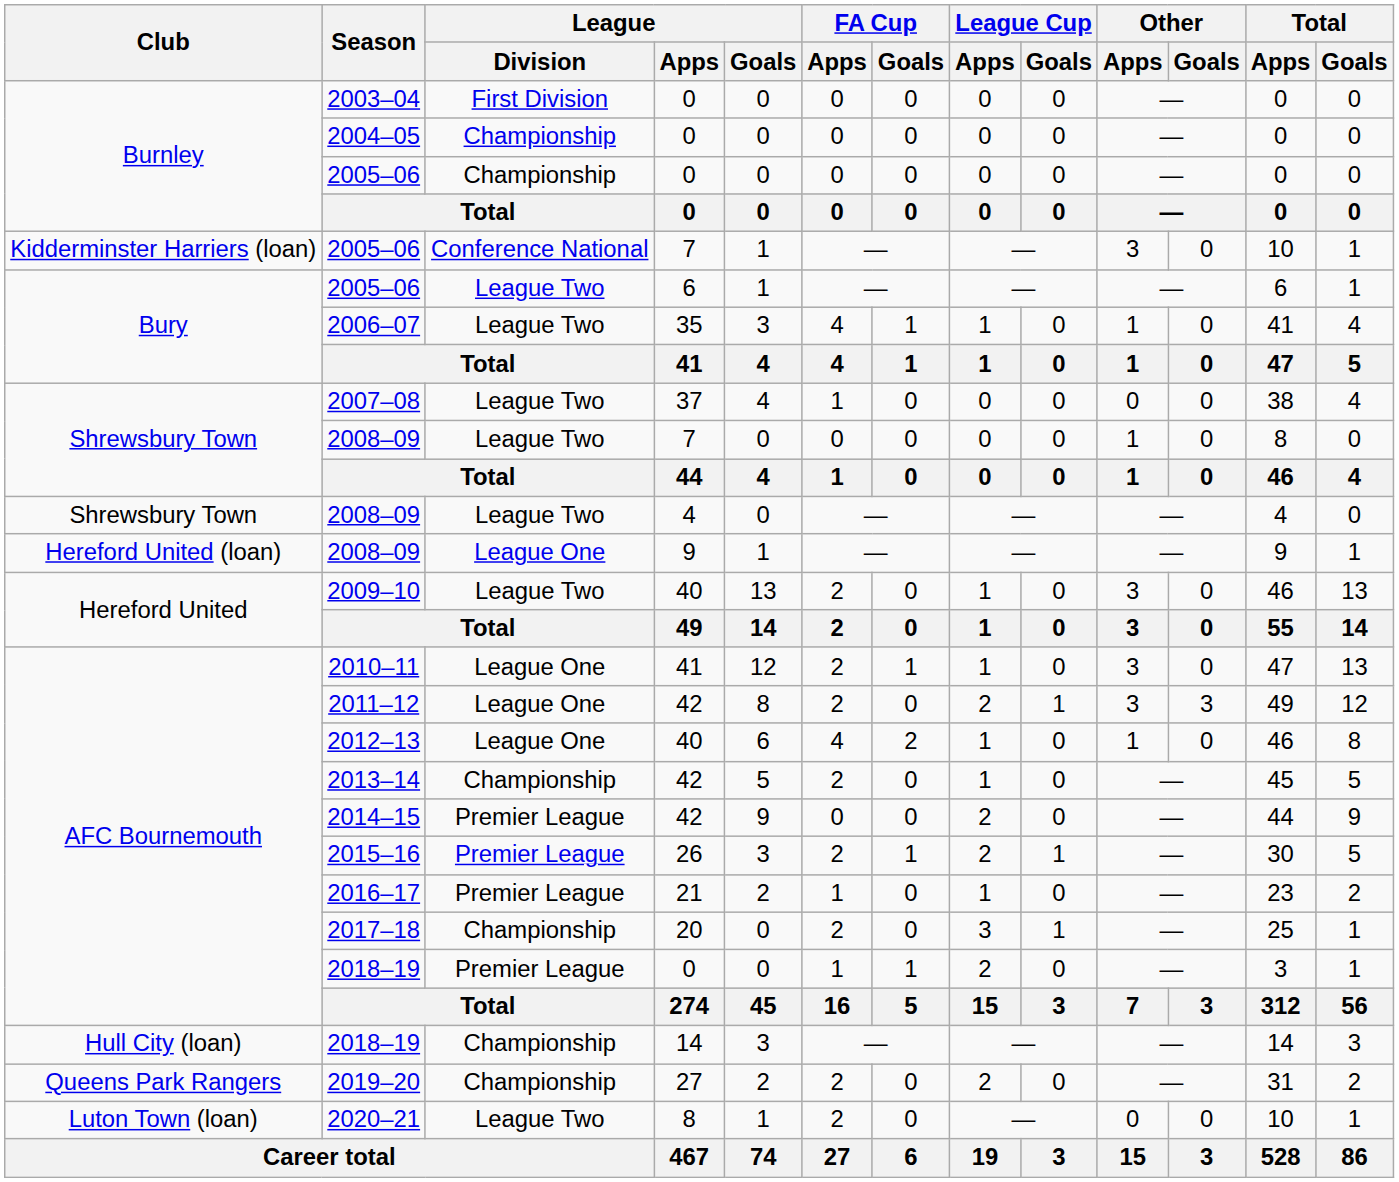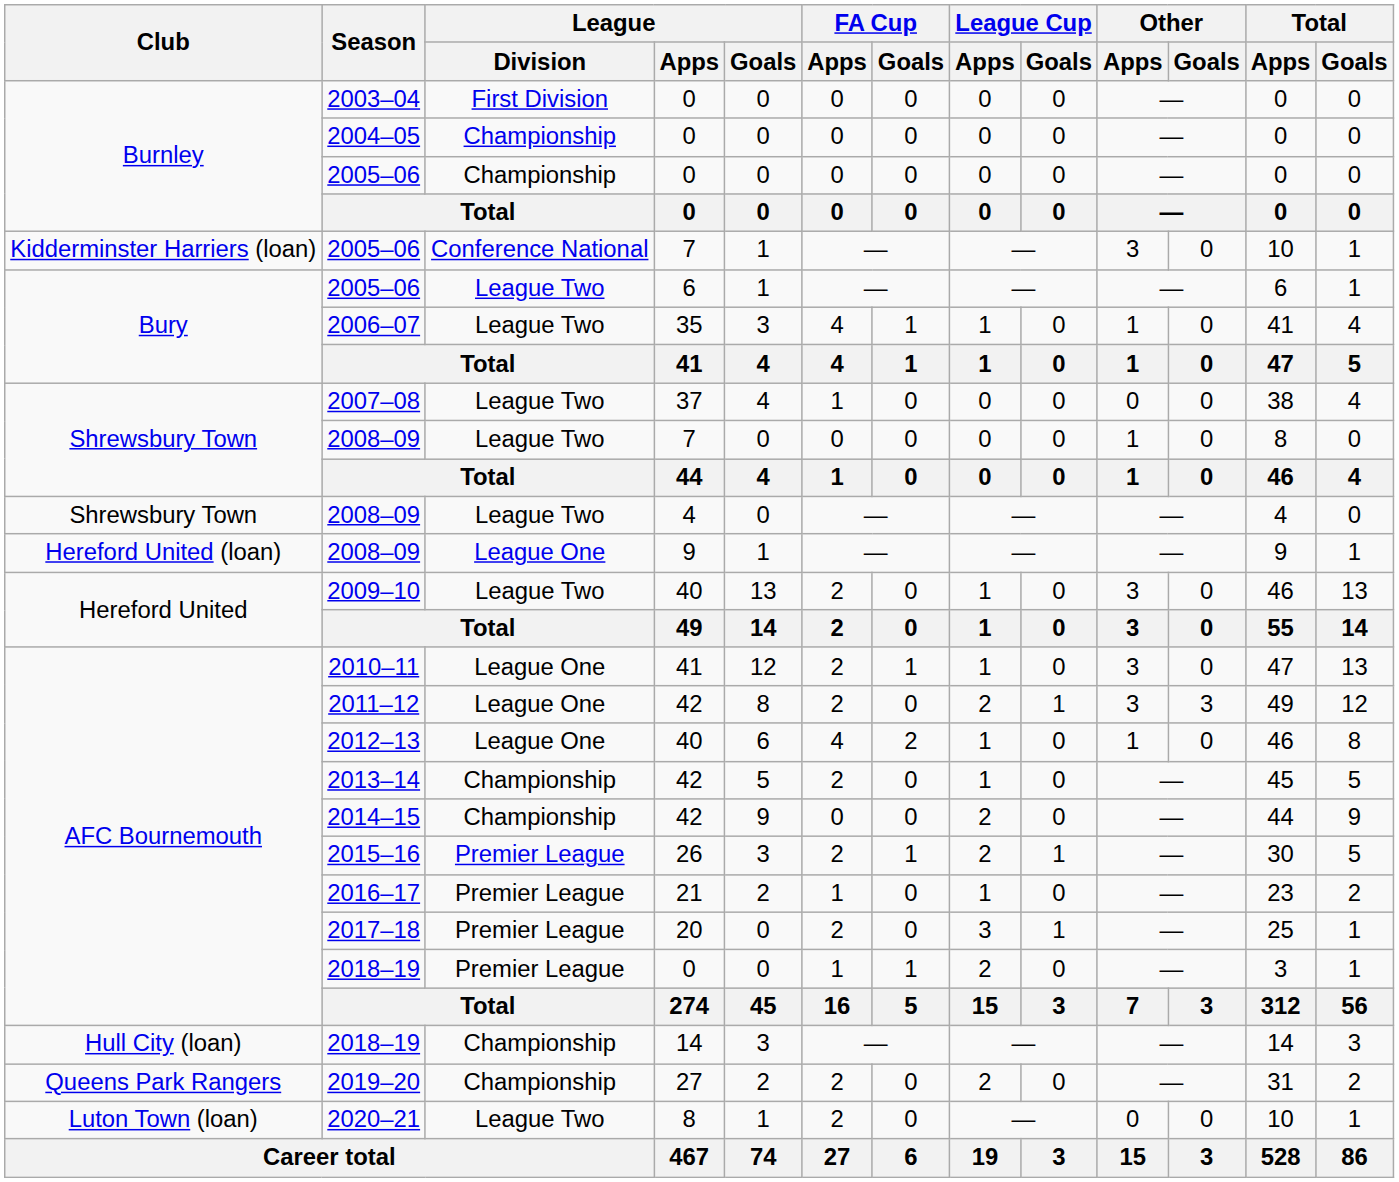2014–15 | League / Division: Premier League -> Championship
2017–18 | League / Division: Championship -> Premier League
